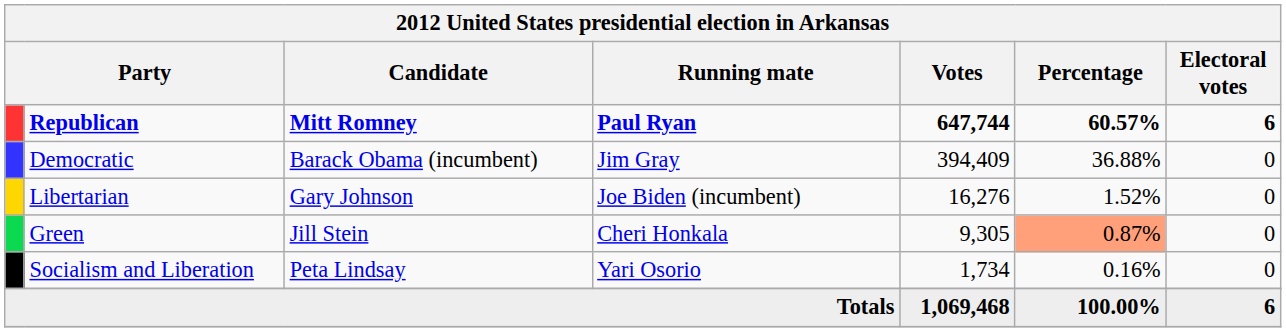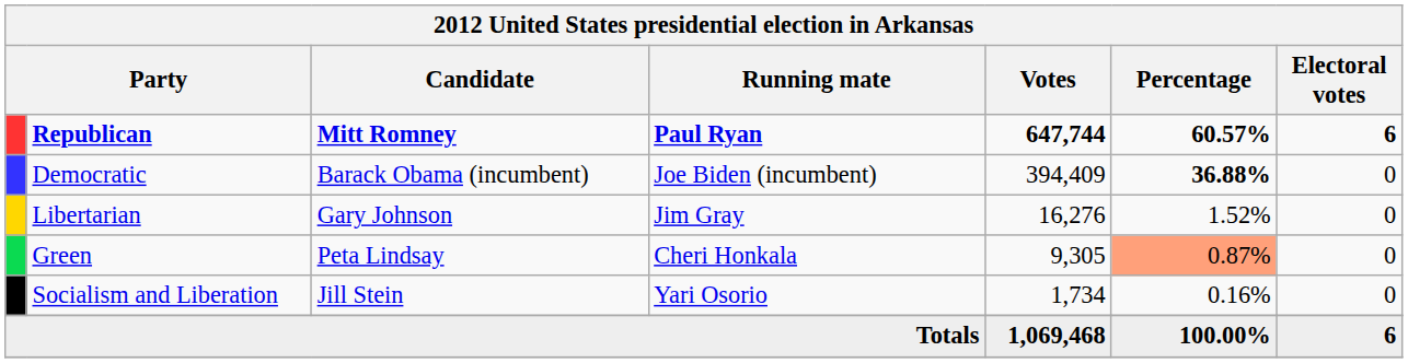Democratic | Running mate: Jim Gray -> Joe Biden (incumbent)
Democratic | Percentage: normal -> bold
Libertarian | Running mate: Joe Biden (incumbent) -> Jim Gray
Green | Candidate: Jill Stein -> Peta Lindsay
Socialism and Liberation | Candidate: Peta Lindsay -> Jill Stein
